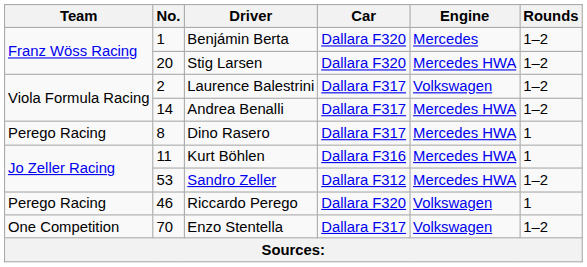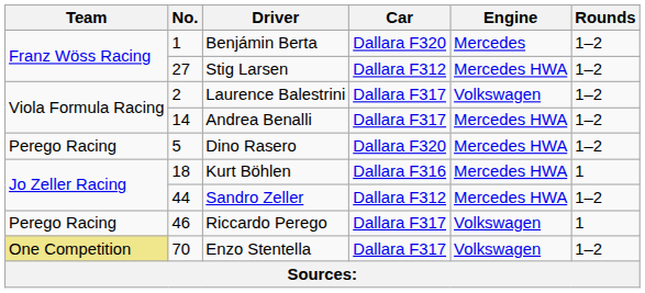Stig Larsen | No.: 20 -> 27
Stig Larsen | Car: Dallara F320 -> Dallara F312
Dino Rasero | No.: 8 -> 5
Dino Rasero | Car: Dallara F317 -> Dallara F320
Dino Rasero | Rounds: 1 -> 1–2
Kurt Böhlen | No.: 11 -> 18
Sandro Zeller | No.: 53 -> 44
Riccardo Perego | Car: Dallara F320 -> Dallara F317
Enzo Stentella | Team: no background -> khaki background
